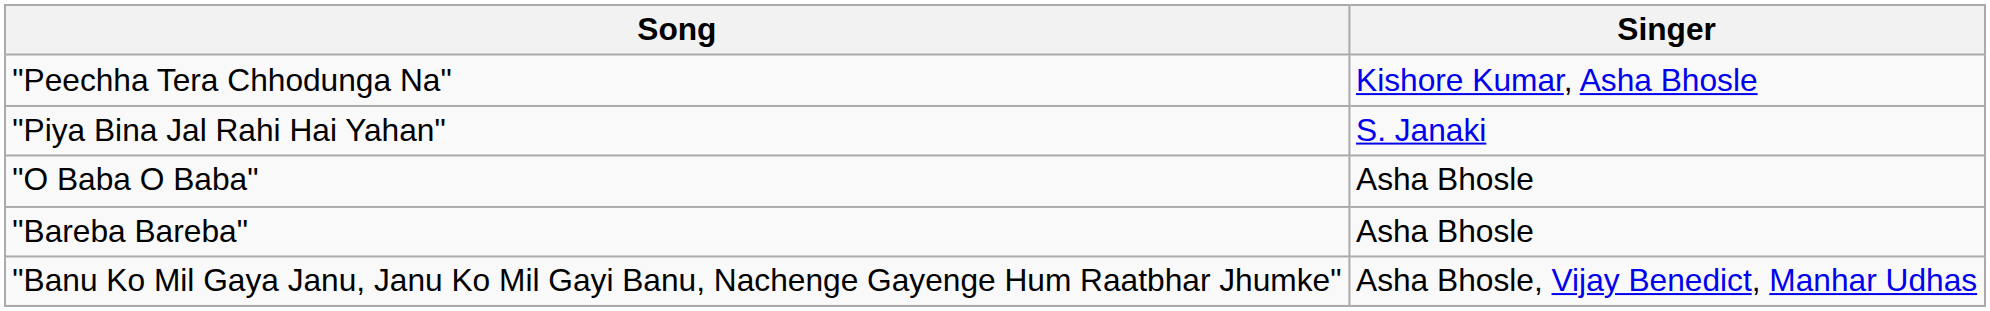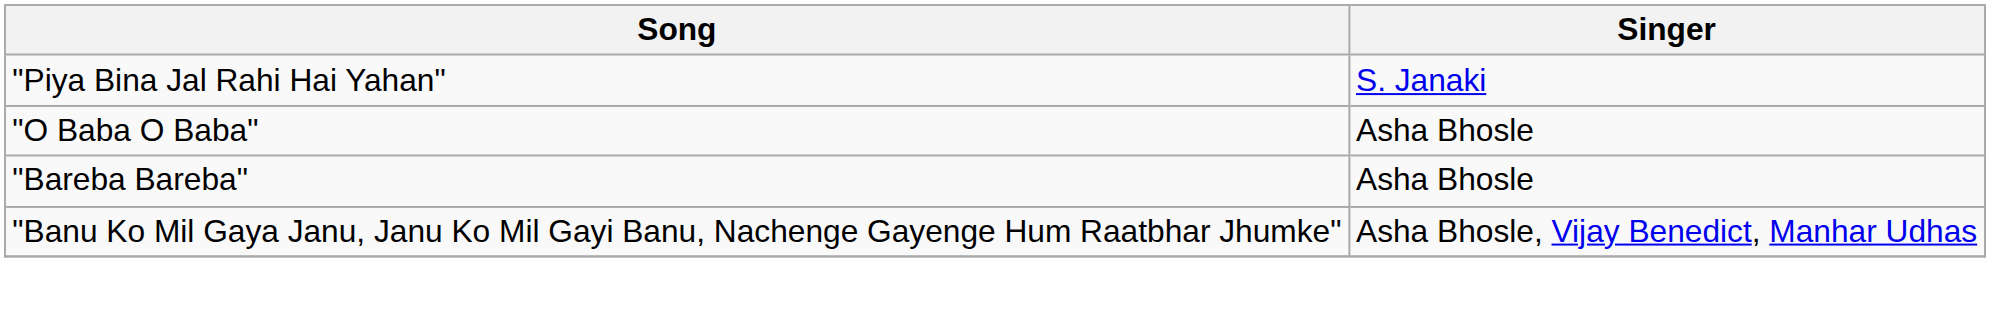- row: "Peechha Tera Chhodunga Na" | Kishore Kumar, Asha Bhosle
